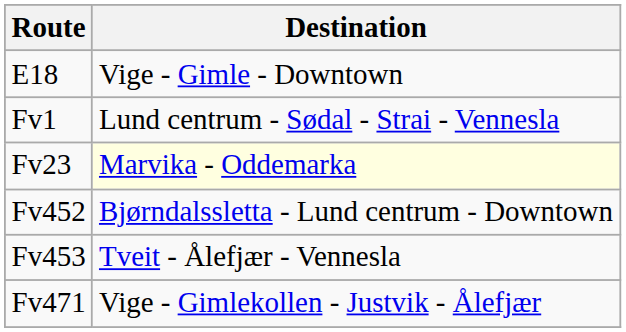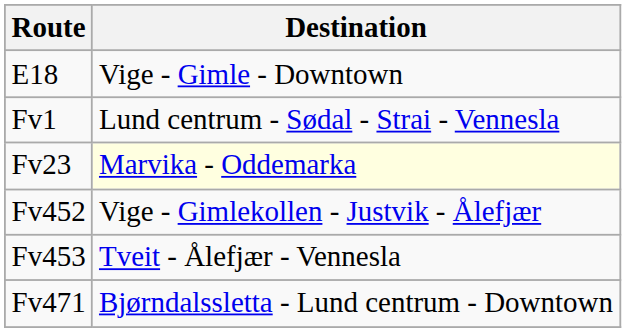Fv452 | Destination: Bjørndalssletta - Lund centrum - Downtown -> Vige - Gimlekollen - Justvik - Ålefjær
Fv471 | Destination: Vige - Gimlekollen - Justvik - Ålefjær -> Bjørndalssletta - Lund centrum - Downtown
